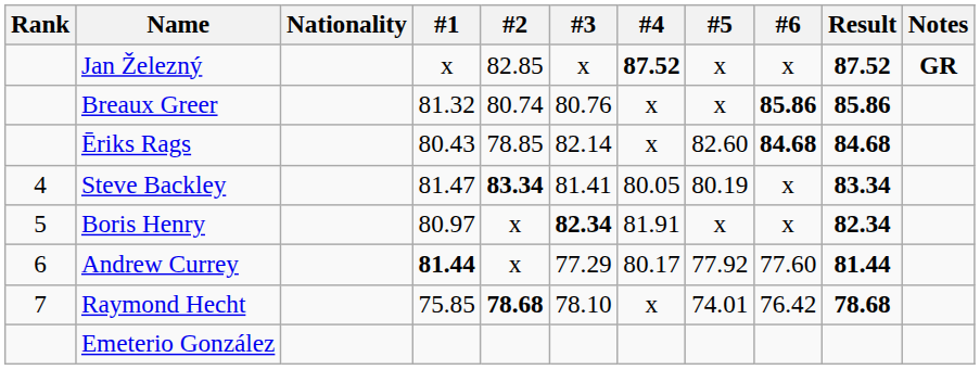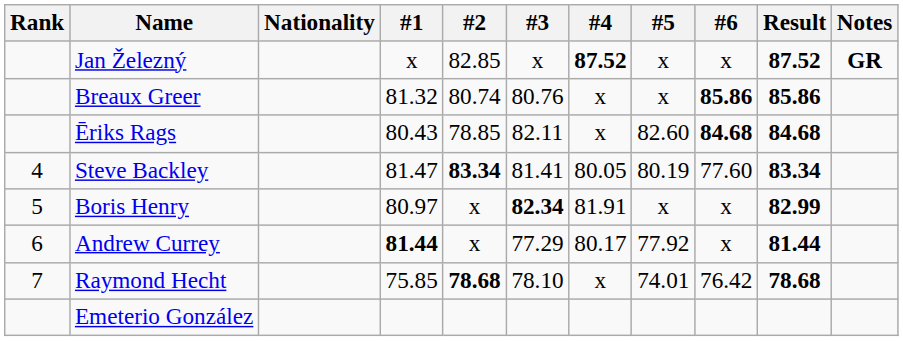Ēriks Rags | #3: 82.14 -> 82.11
Steve Backley | #6: x -> 77.60
Boris Henry | Result: 82.34 -> 82.99
Andrew Currey | #6: 77.60 -> x
